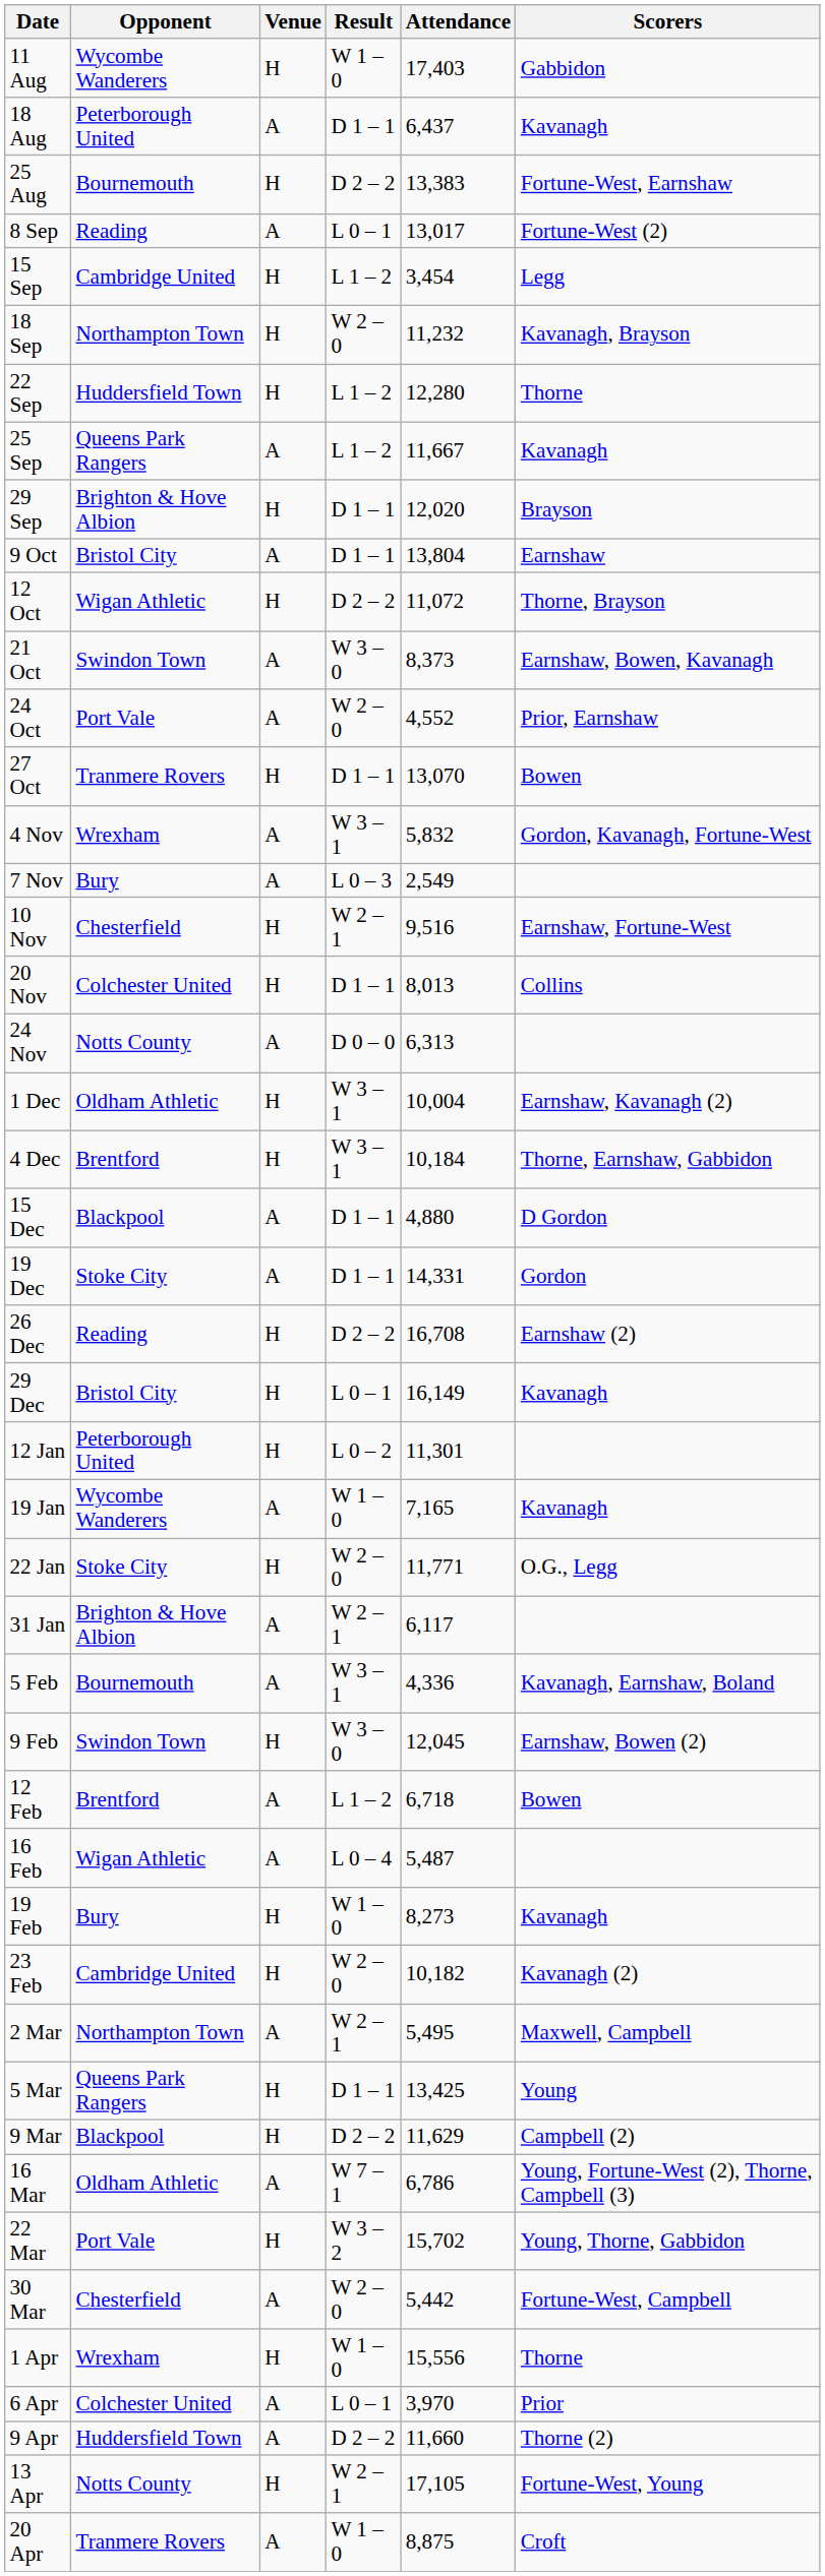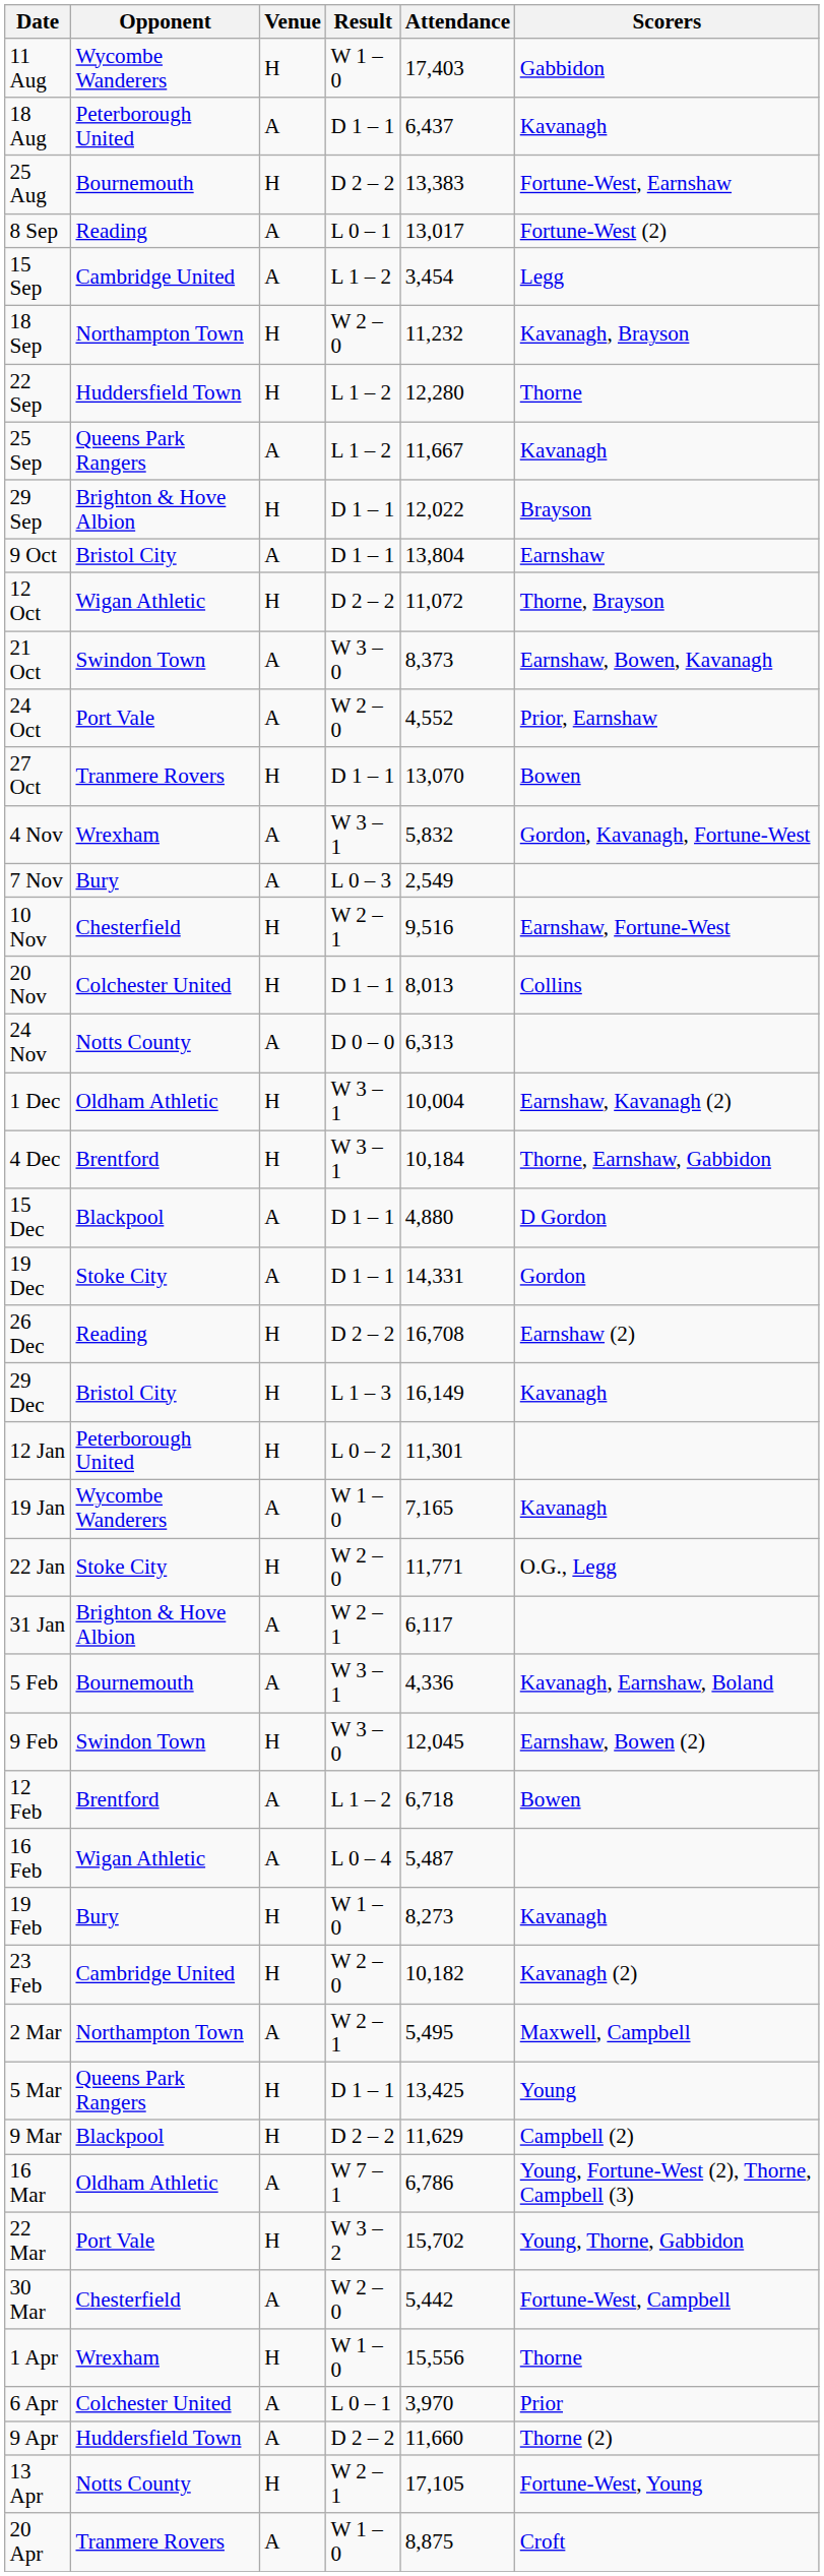15 Sep | Venue: H -> A
29 Sep | Attendance: 12,020 -> 12,022
29 Dec | Result: L 0 – 1 -> L 1 – 3
